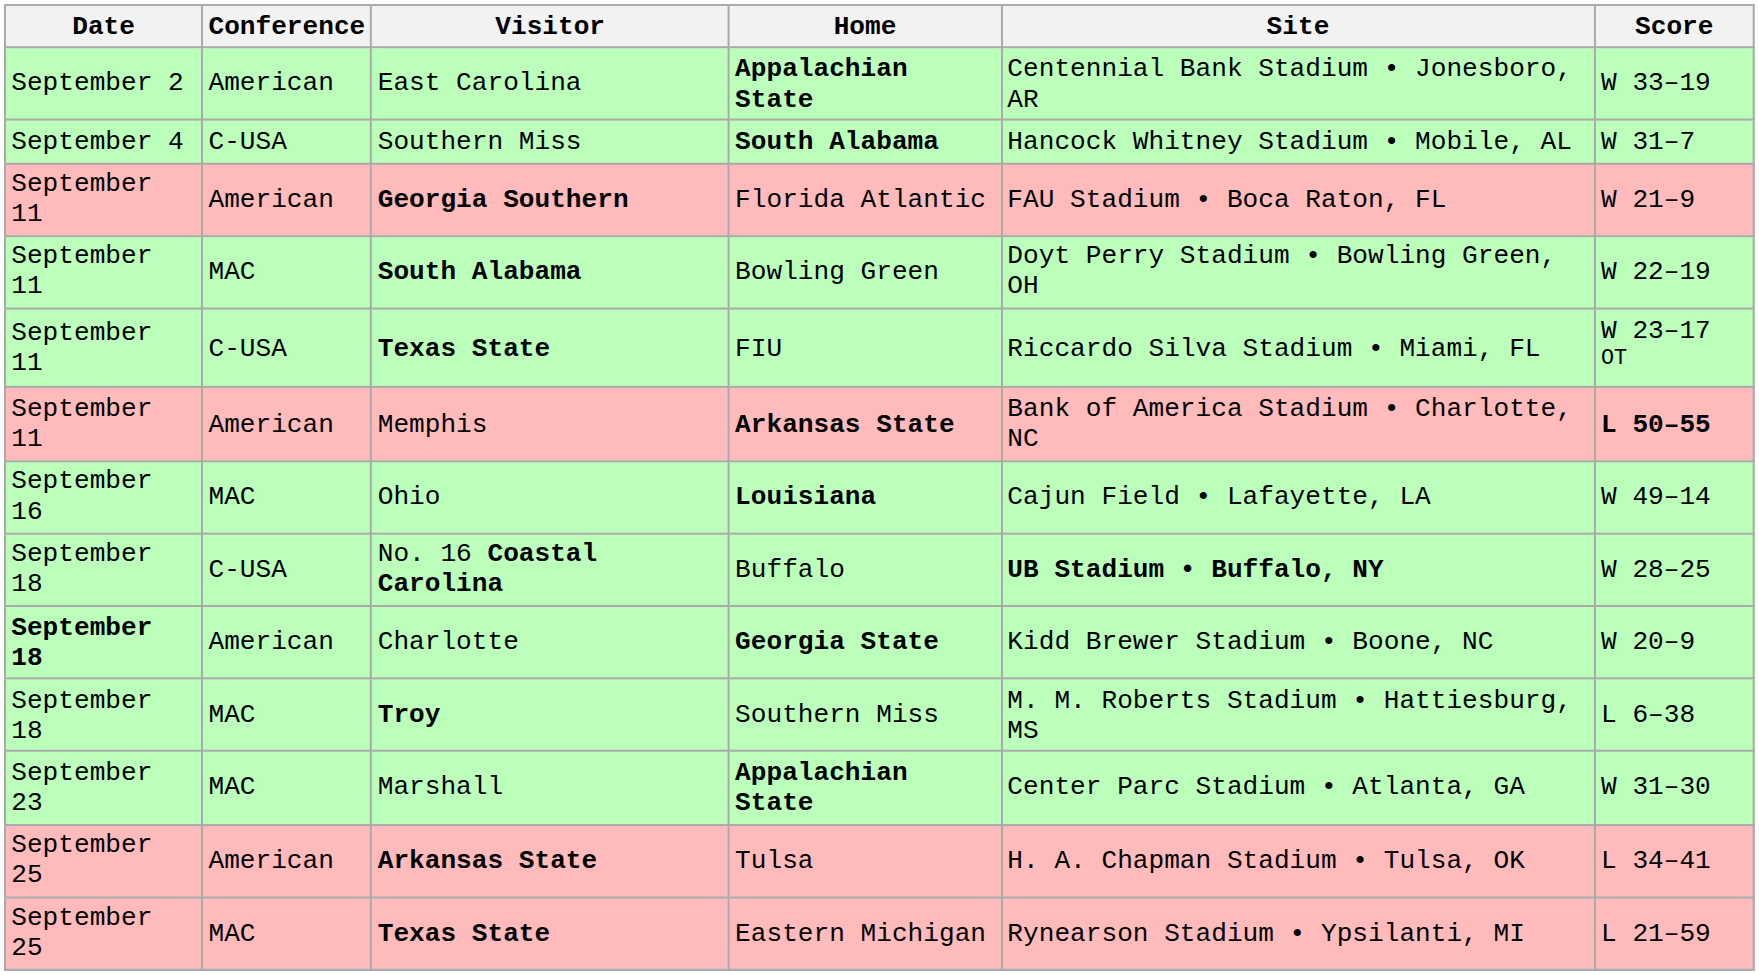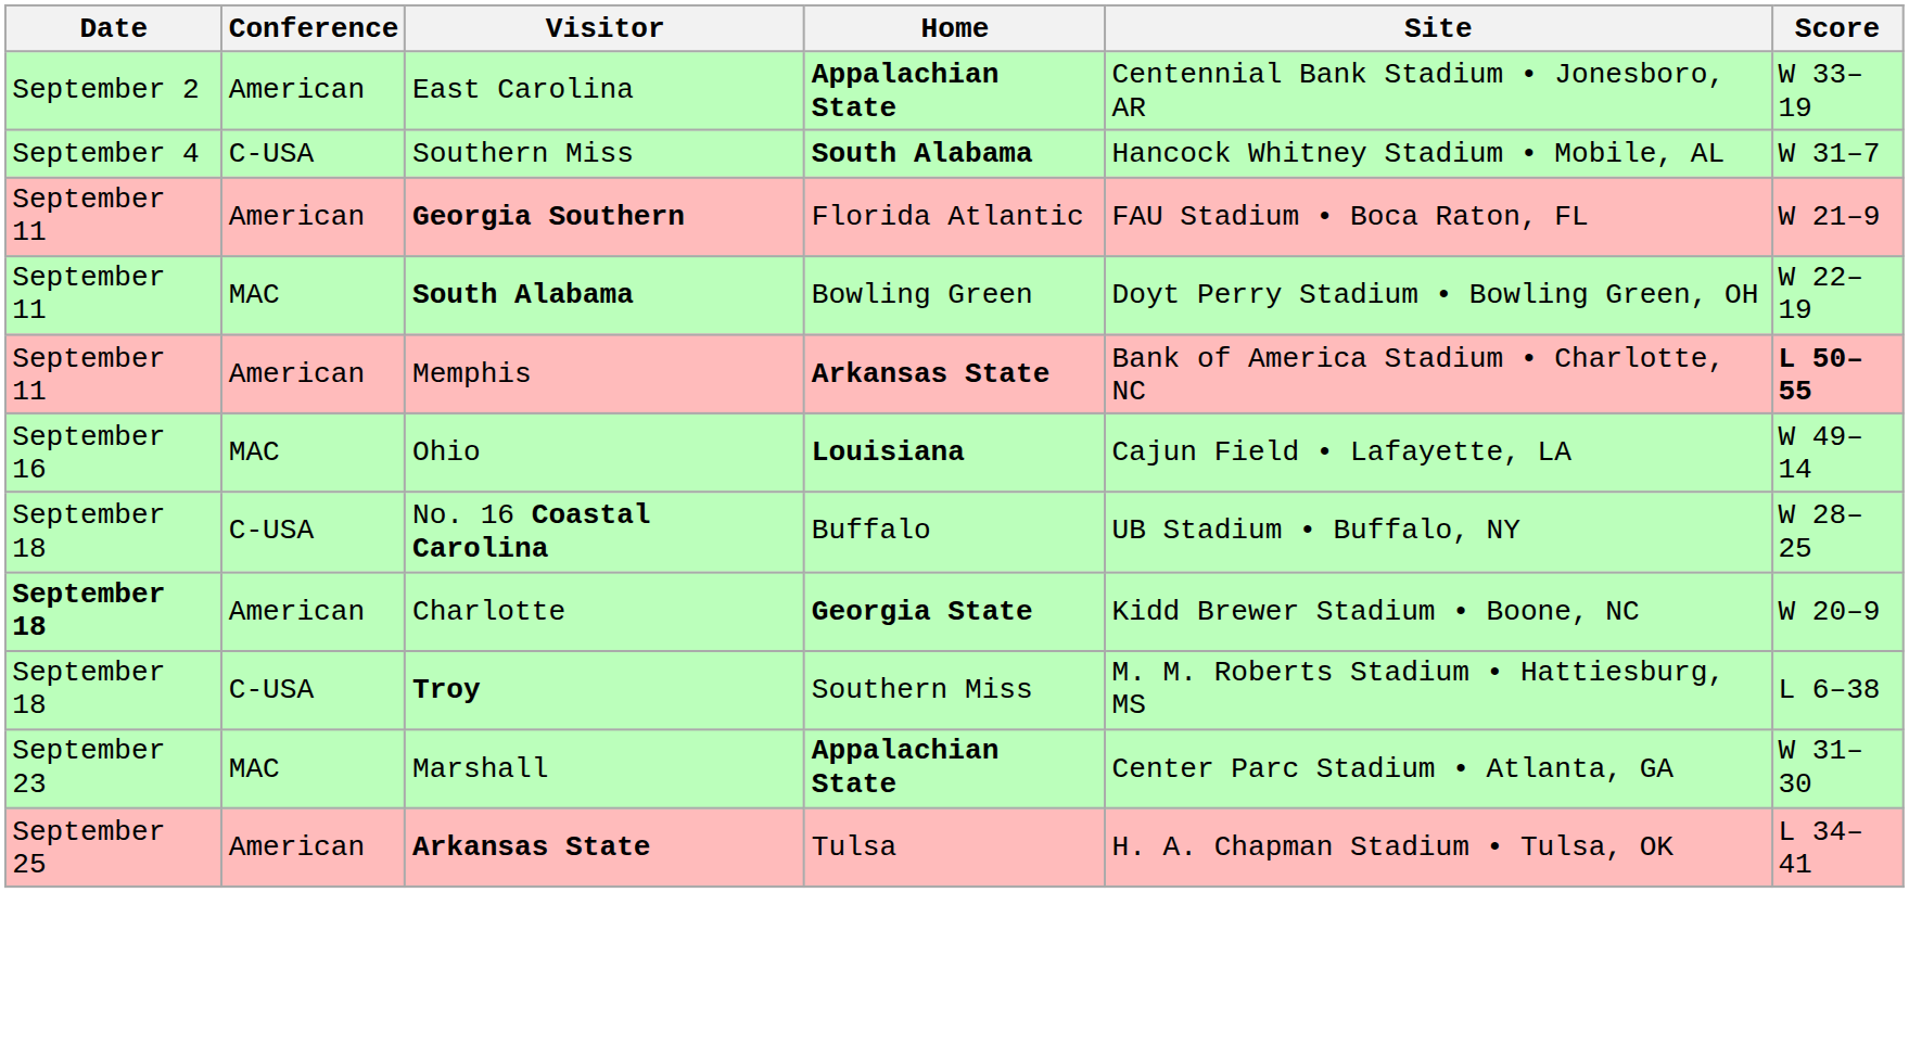- row: September 11 | C-USA | Texas State | FIU | Riccardo Silva Stadium • Miami, FL | W 23–17 OT
No. 16 Coastal Carolina | Site: bold -> normal
Troy | Conference: MAC -> C-USA
- row: September 25 | MAC | Texas State | Eastern Michigan | Rynearson Stadium • Ypsilanti, MI | L 21–59
